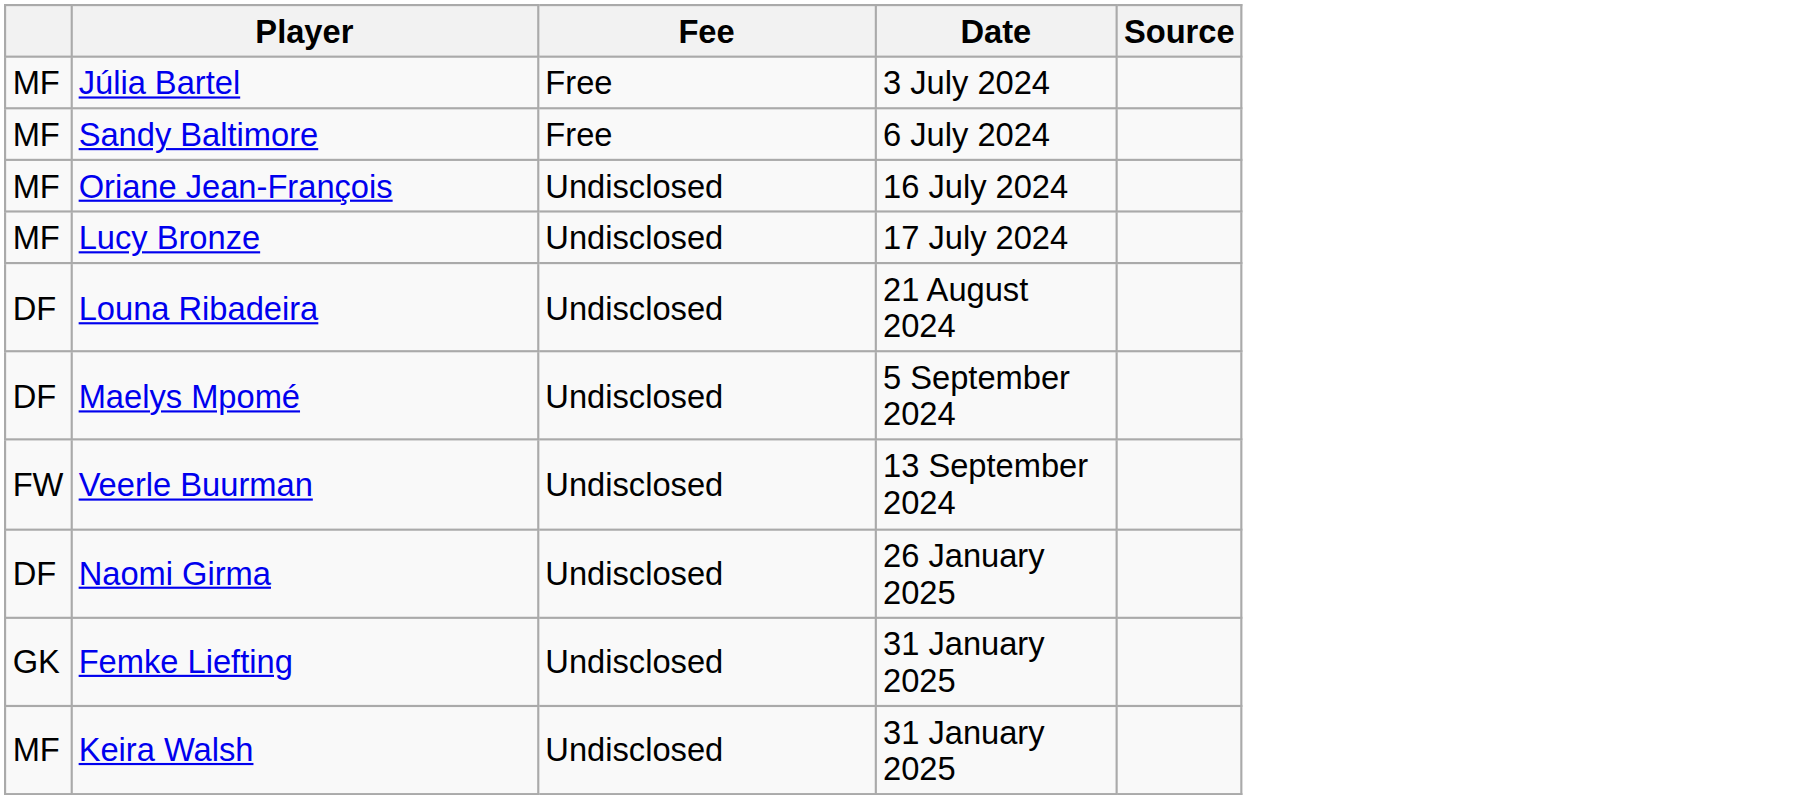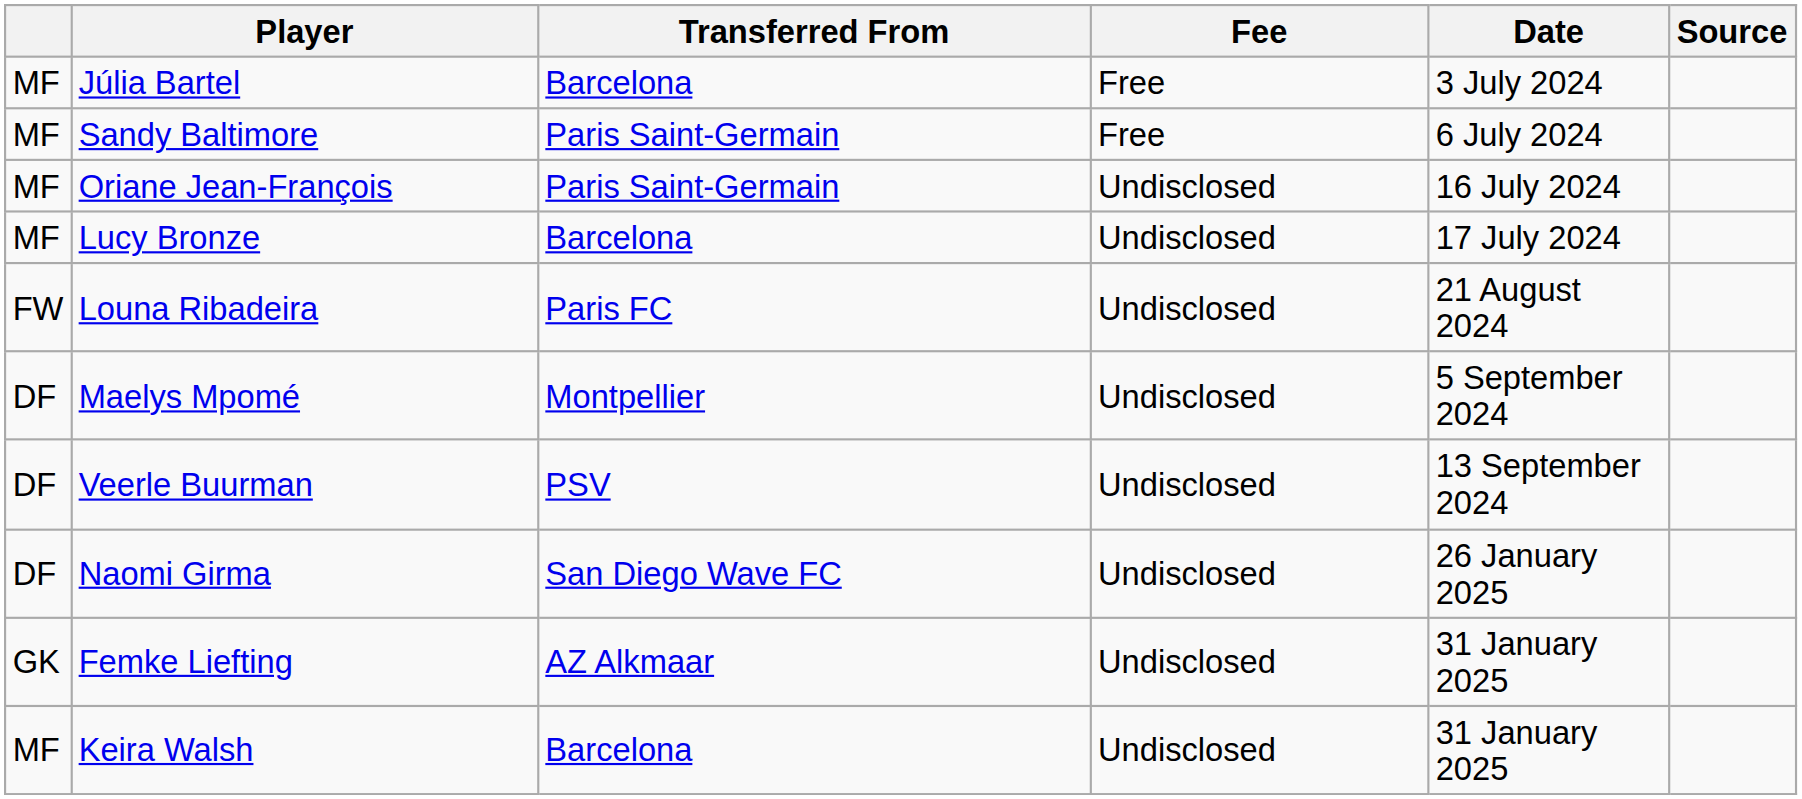+ column: Transferred From | Barcelona | Paris Saint-Germain | Paris Saint-Germain | Barcelona | Paris FC | Montpellier | PSV | San Diego Wave FC | AZ Alkmaar | Barcelona
Louna Ribadeira | column 1: DF -> FW
Veerle Buurman | column 1: FW -> DF
